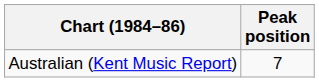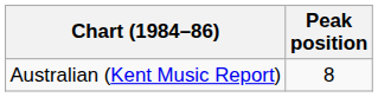Australian (Kent Music Report) | Peak position: 7 -> 8
